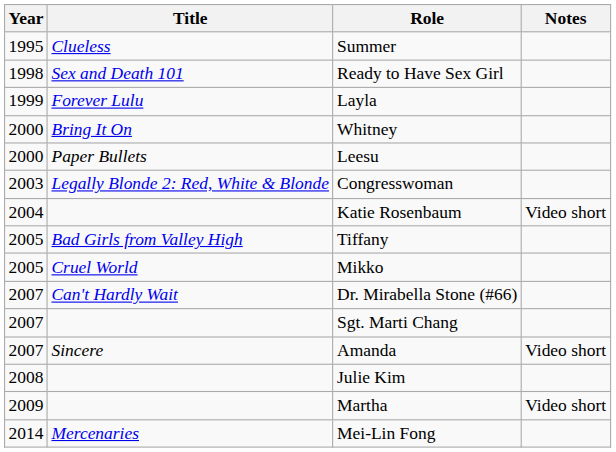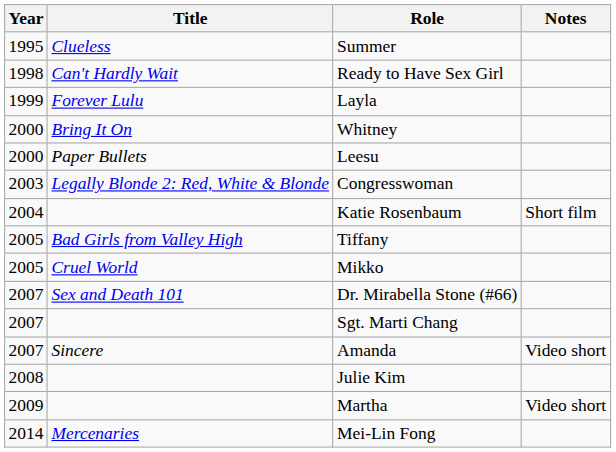Ready to Have Sex Girl | Title: Sex and Death 101 -> Can't Hardly Wait
Katie Rosenbaum | Notes: Video short -> Short film
Dr. Mirabella Stone (#66) | Title: Can't Hardly Wait -> Sex and Death 101
